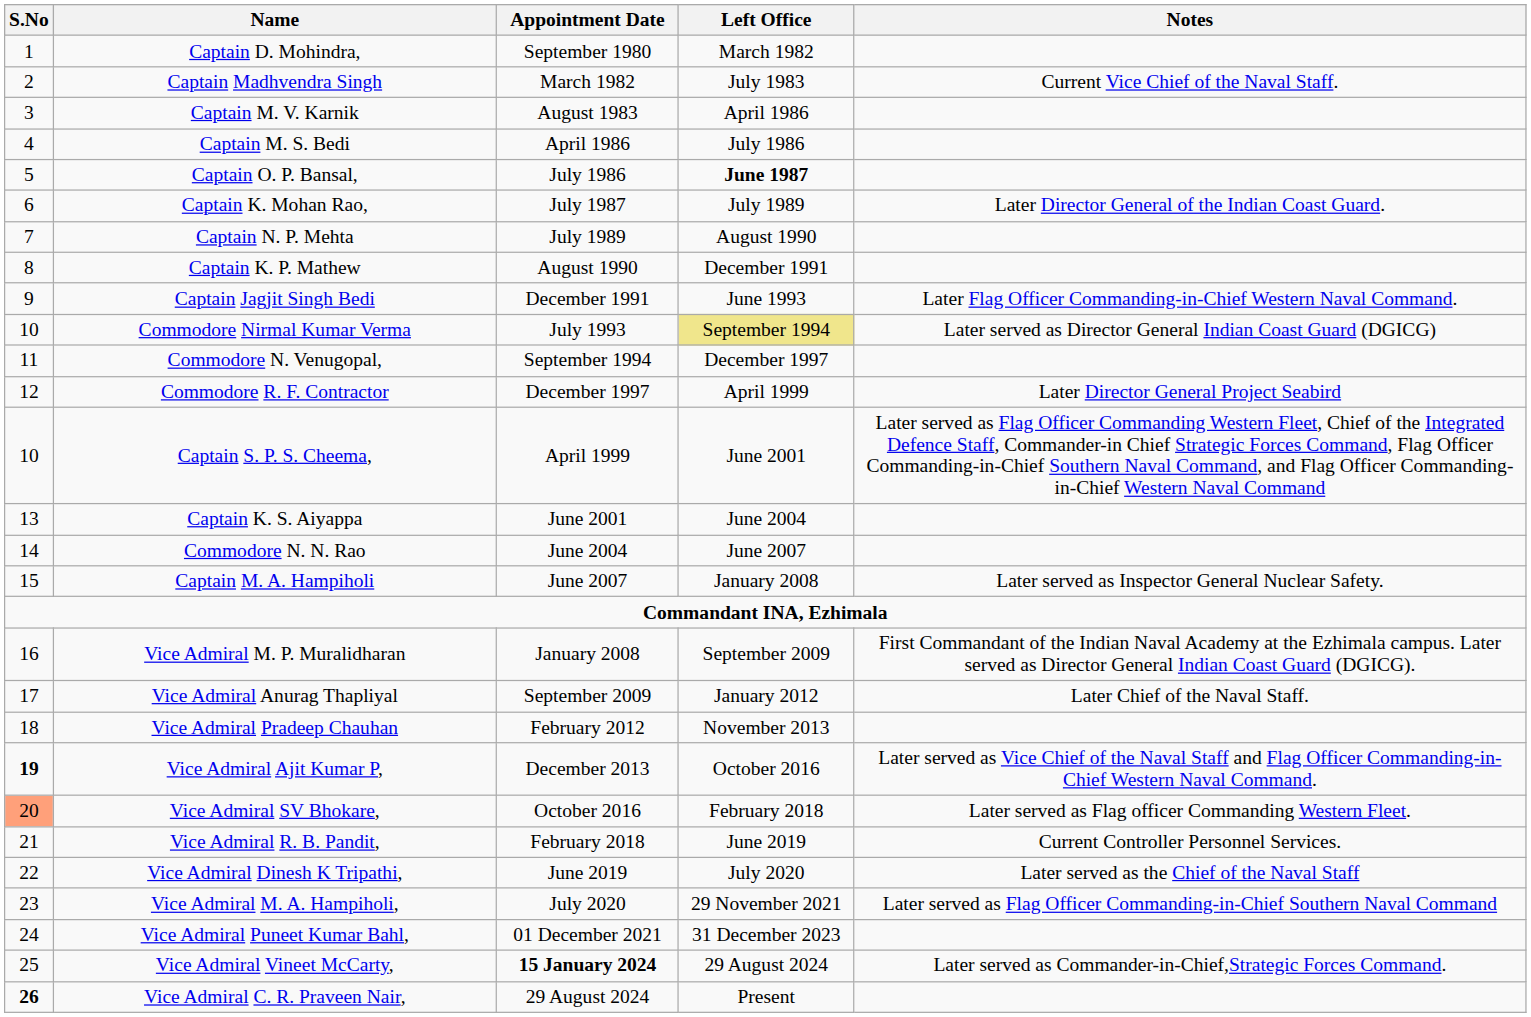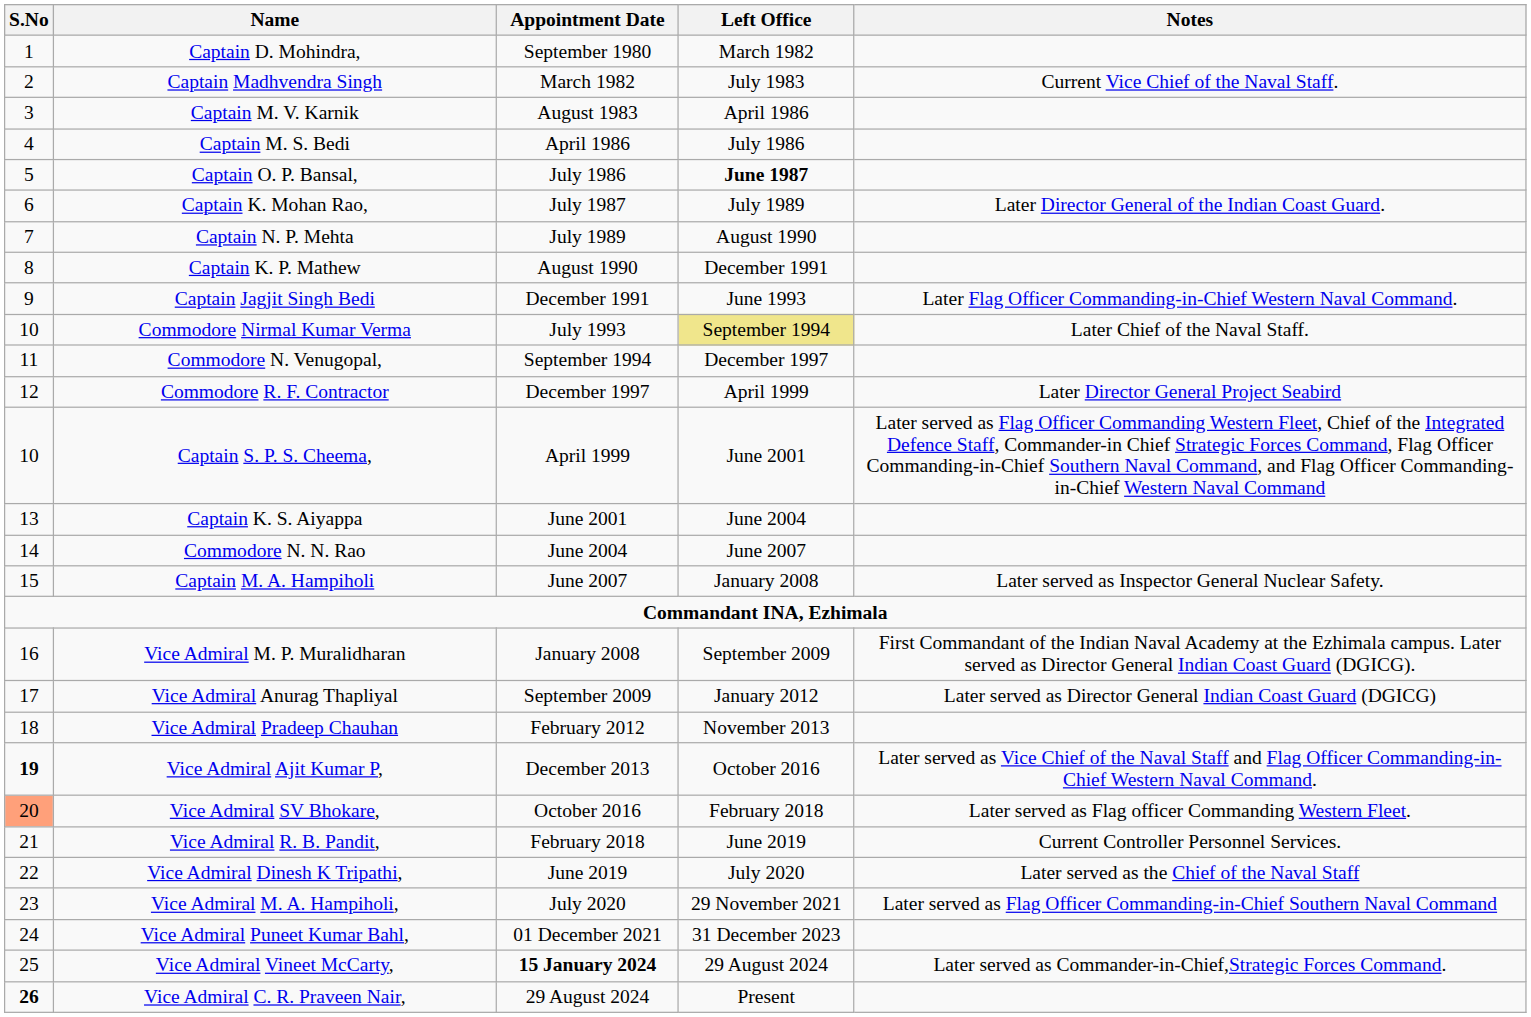Commodore Nirmal Kumar Verma | Notes: Later served as Director General Indian Coast Guard (DGICG) -> Later Chief of the Naval Staff.
Vice Admiral Anurag Thapliyal | Notes: Later Chief of the Naval Staff. -> Later served as Director General Indian Coast Guard (DGICG)
